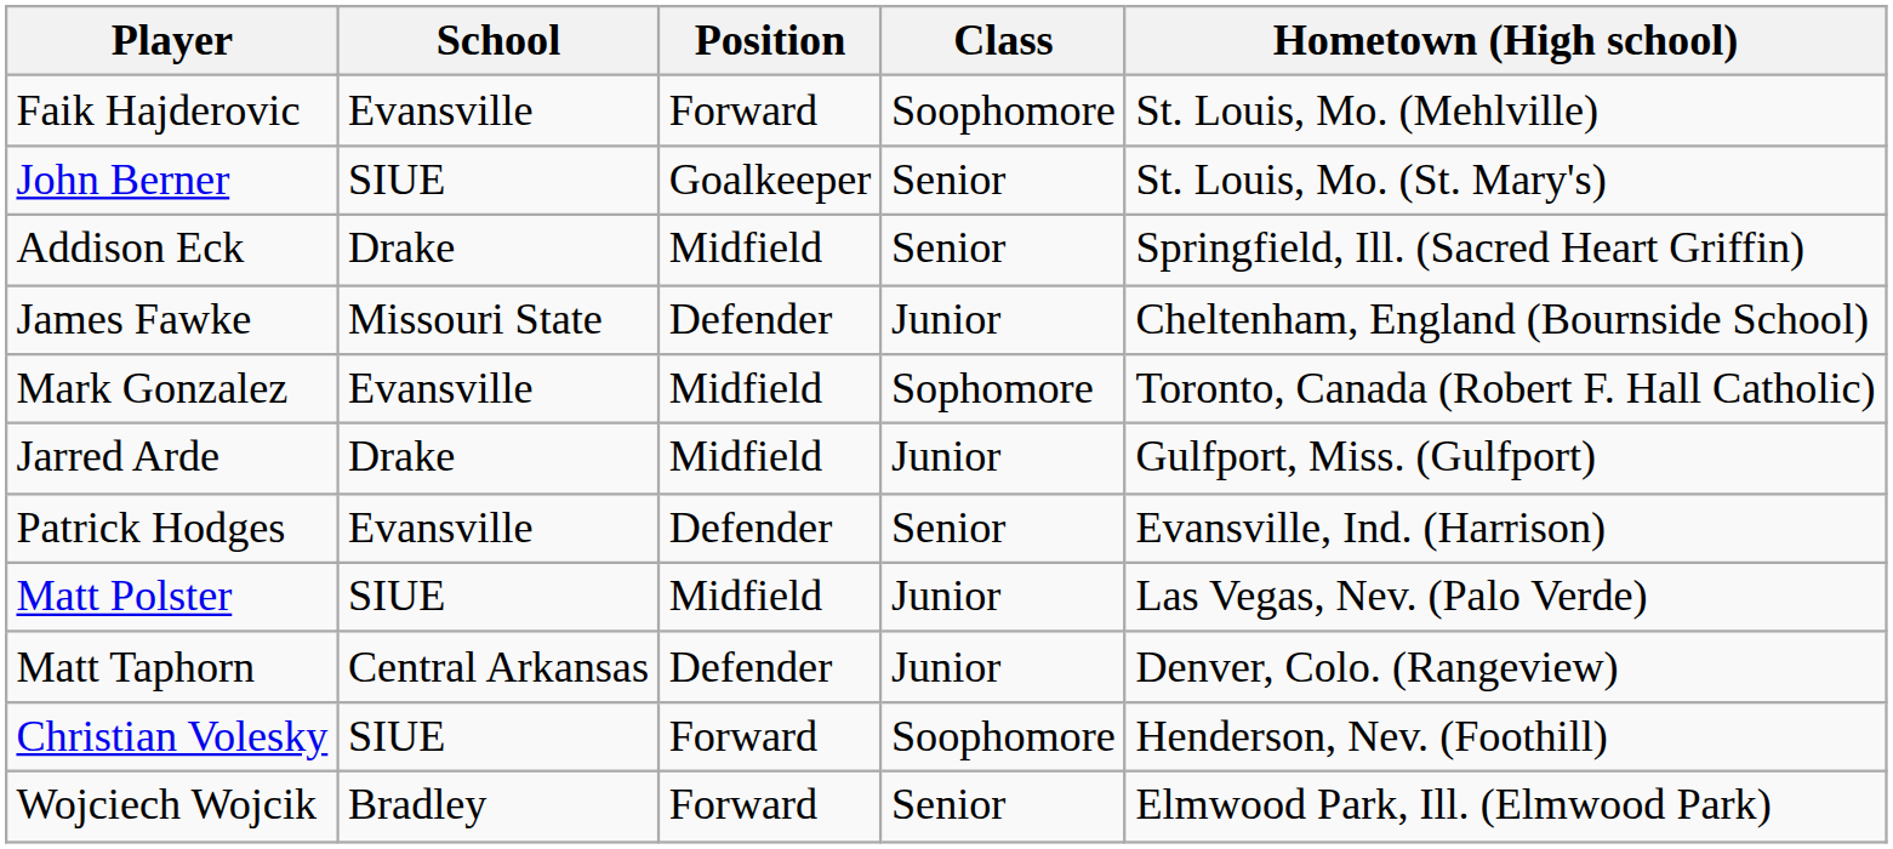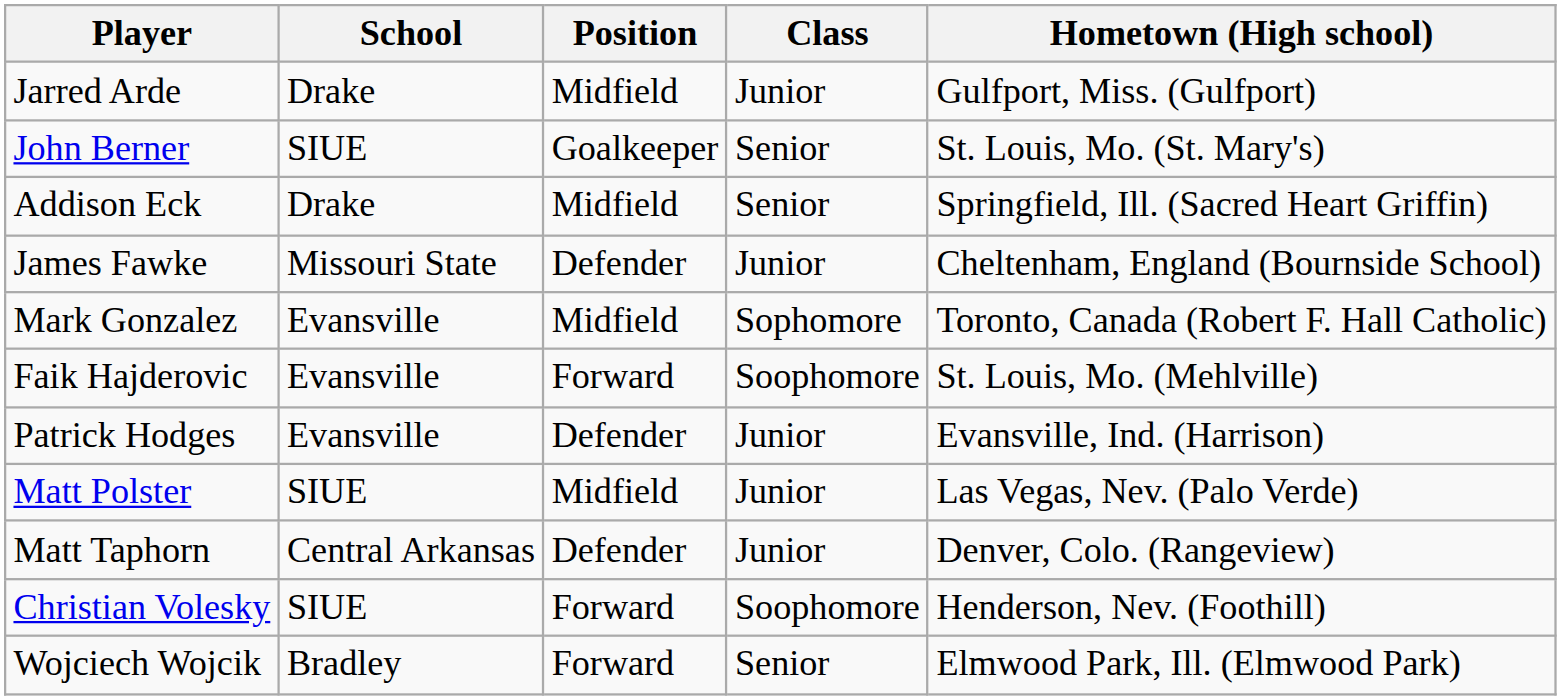rows swapped: Jarred Arde <-> Faik Hajderovic
Patrick Hodges | Class: Senior -> Junior
